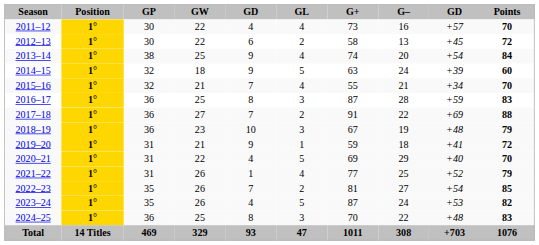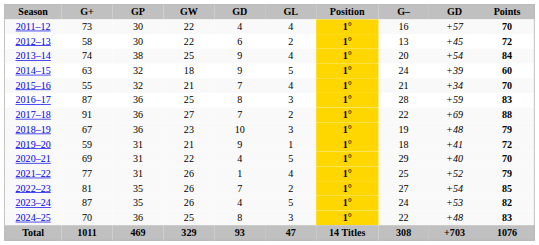columns swapped: Position <-> G+
